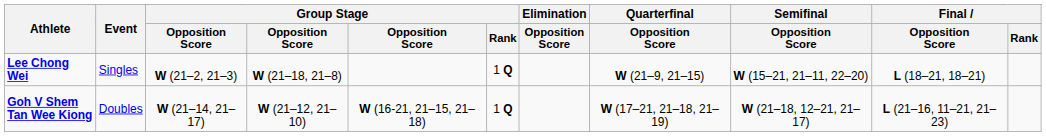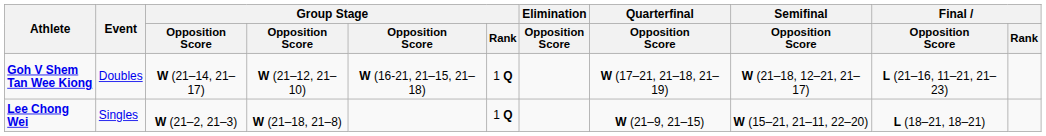rows swapped: Lee Chong Wei <-> Goh V Shem Tan Wee Kiong
